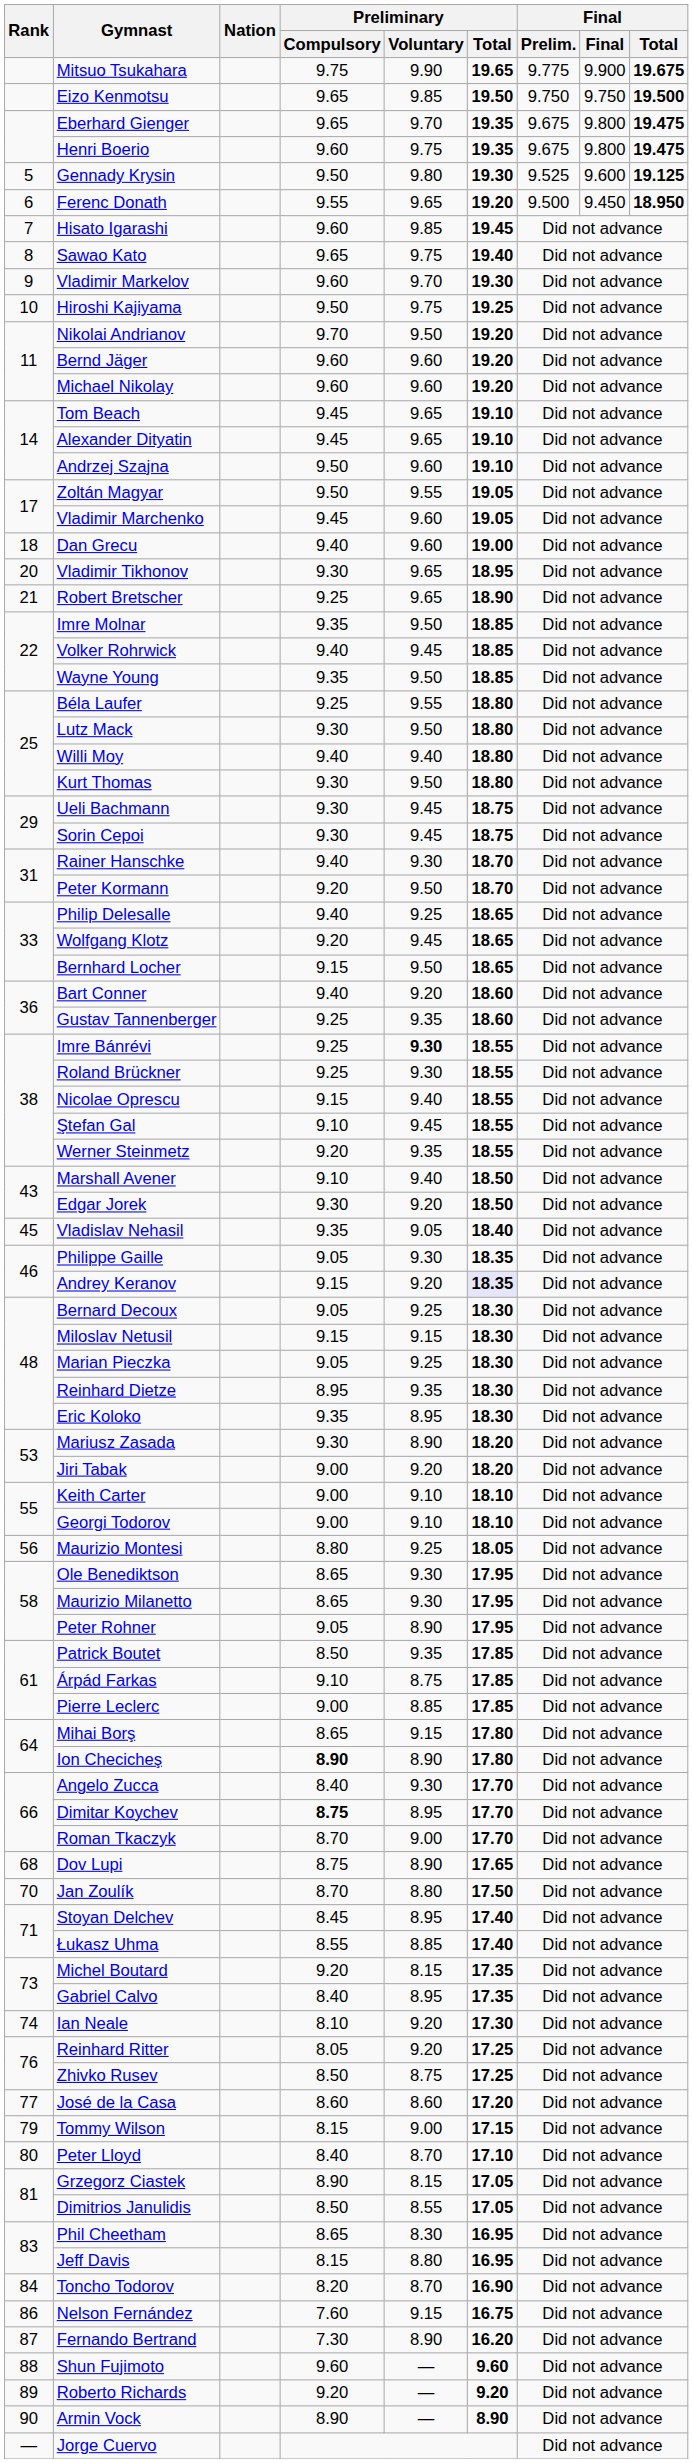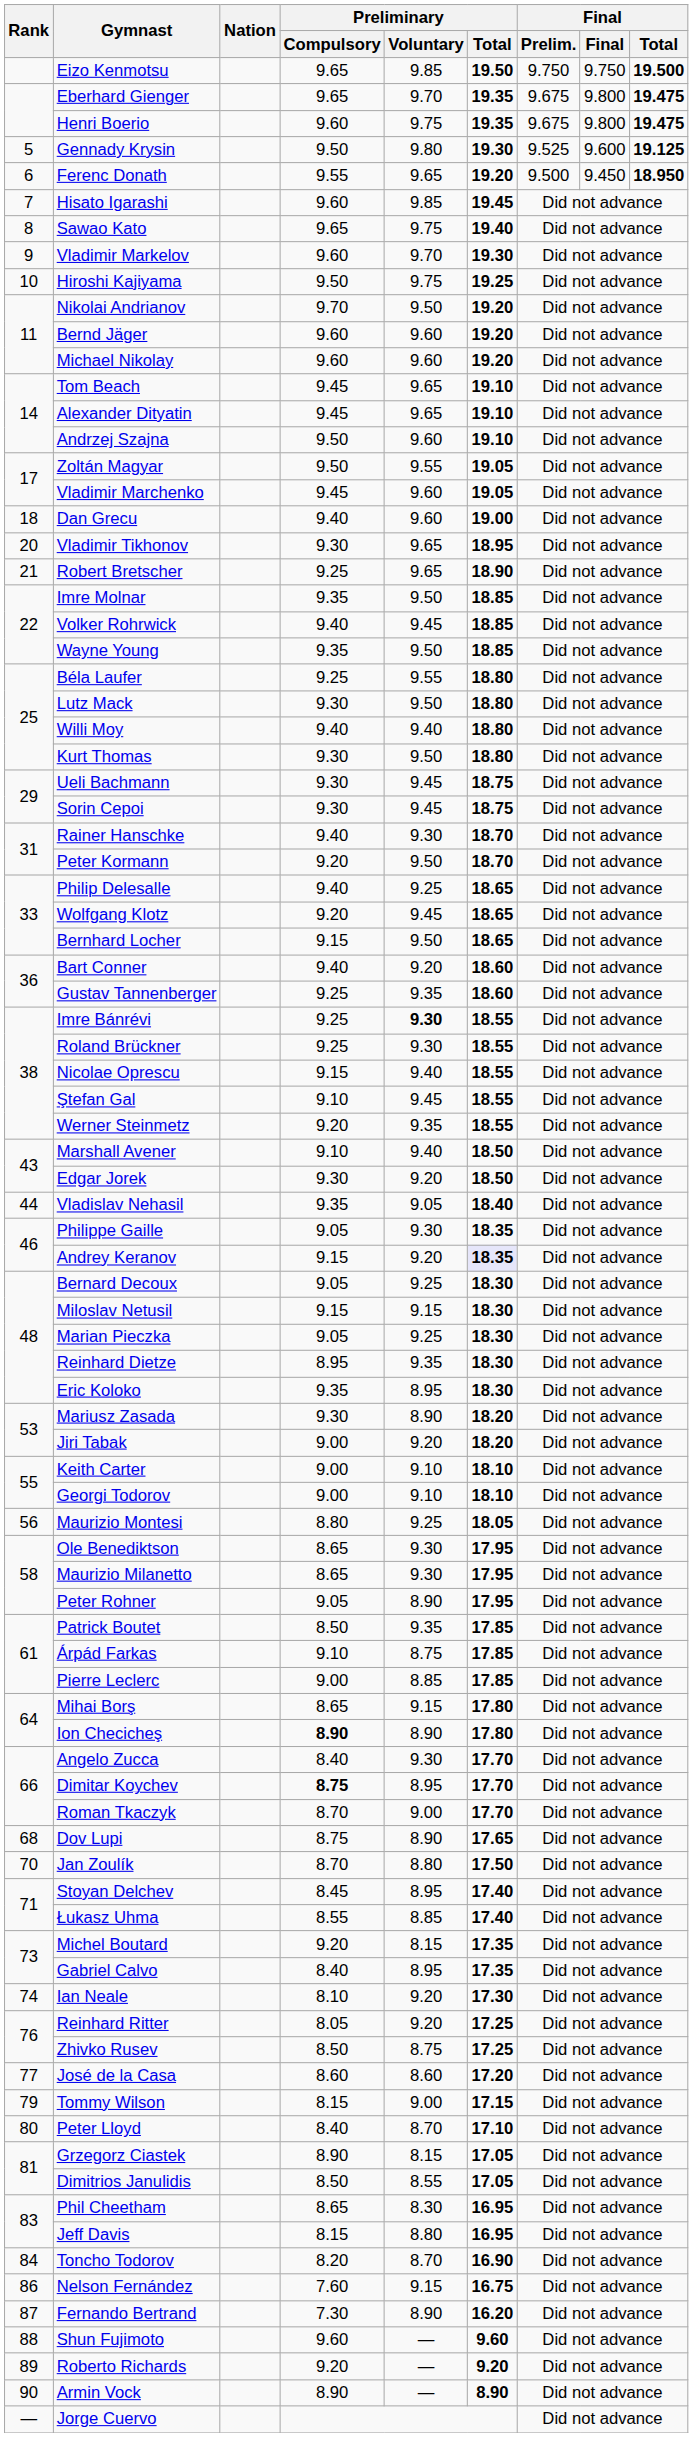- row: Mitsuo Tsukahara | 9.75 | 9.90 | 19.65 | 9.775 | 9.900 | 19.675
Vladislav Nehasil | Rank: 45 -> 44
